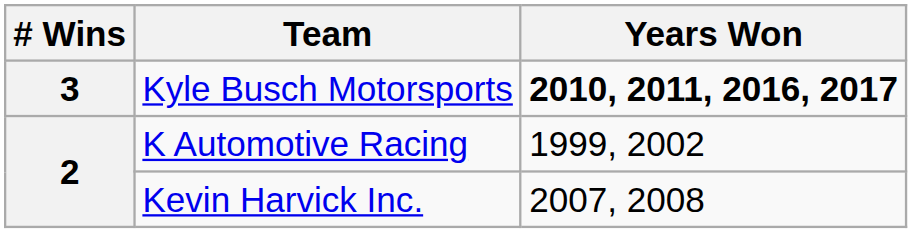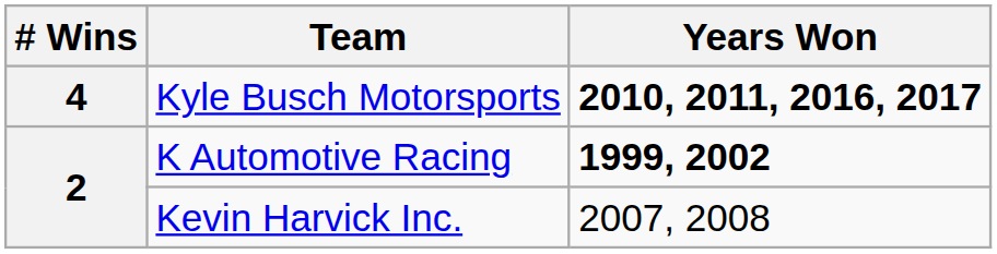Kyle Busch Motorsports | # Wins: 3 -> 4
K Automotive Racing | Years Won: normal -> bold
